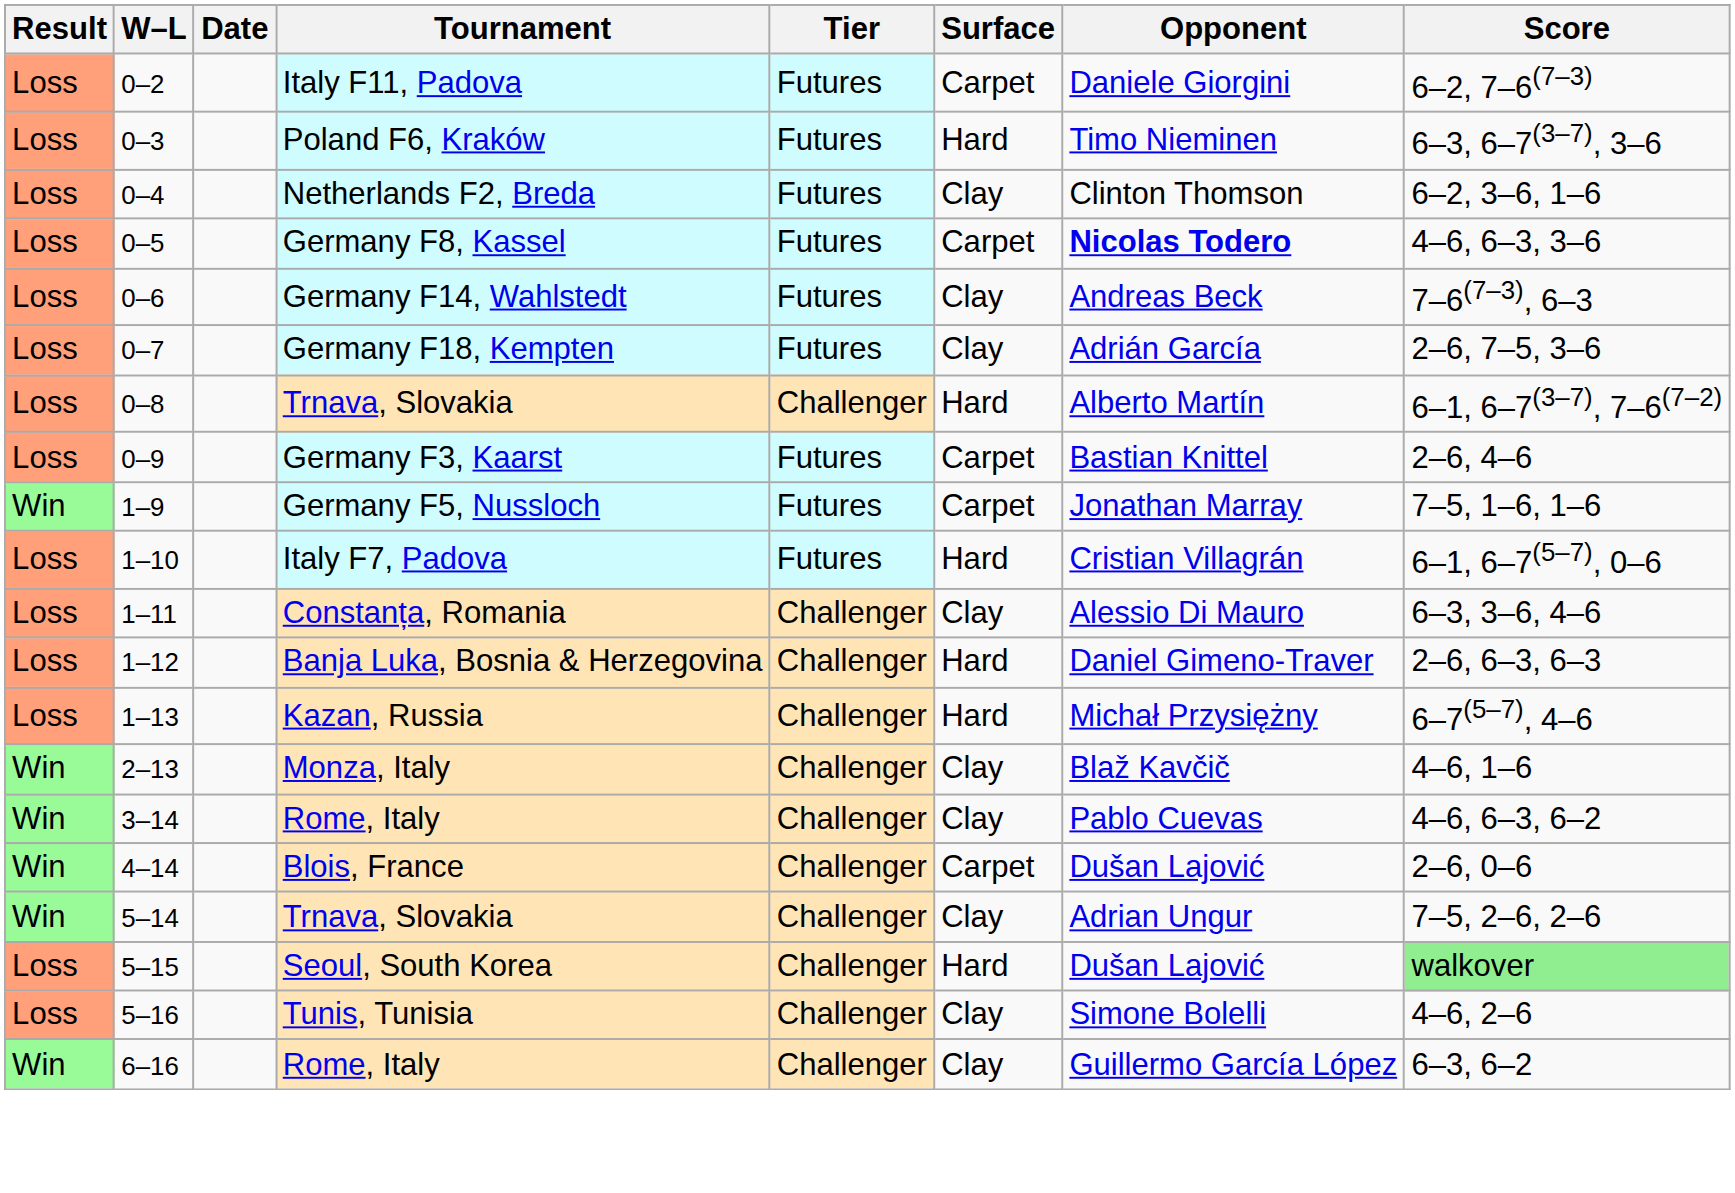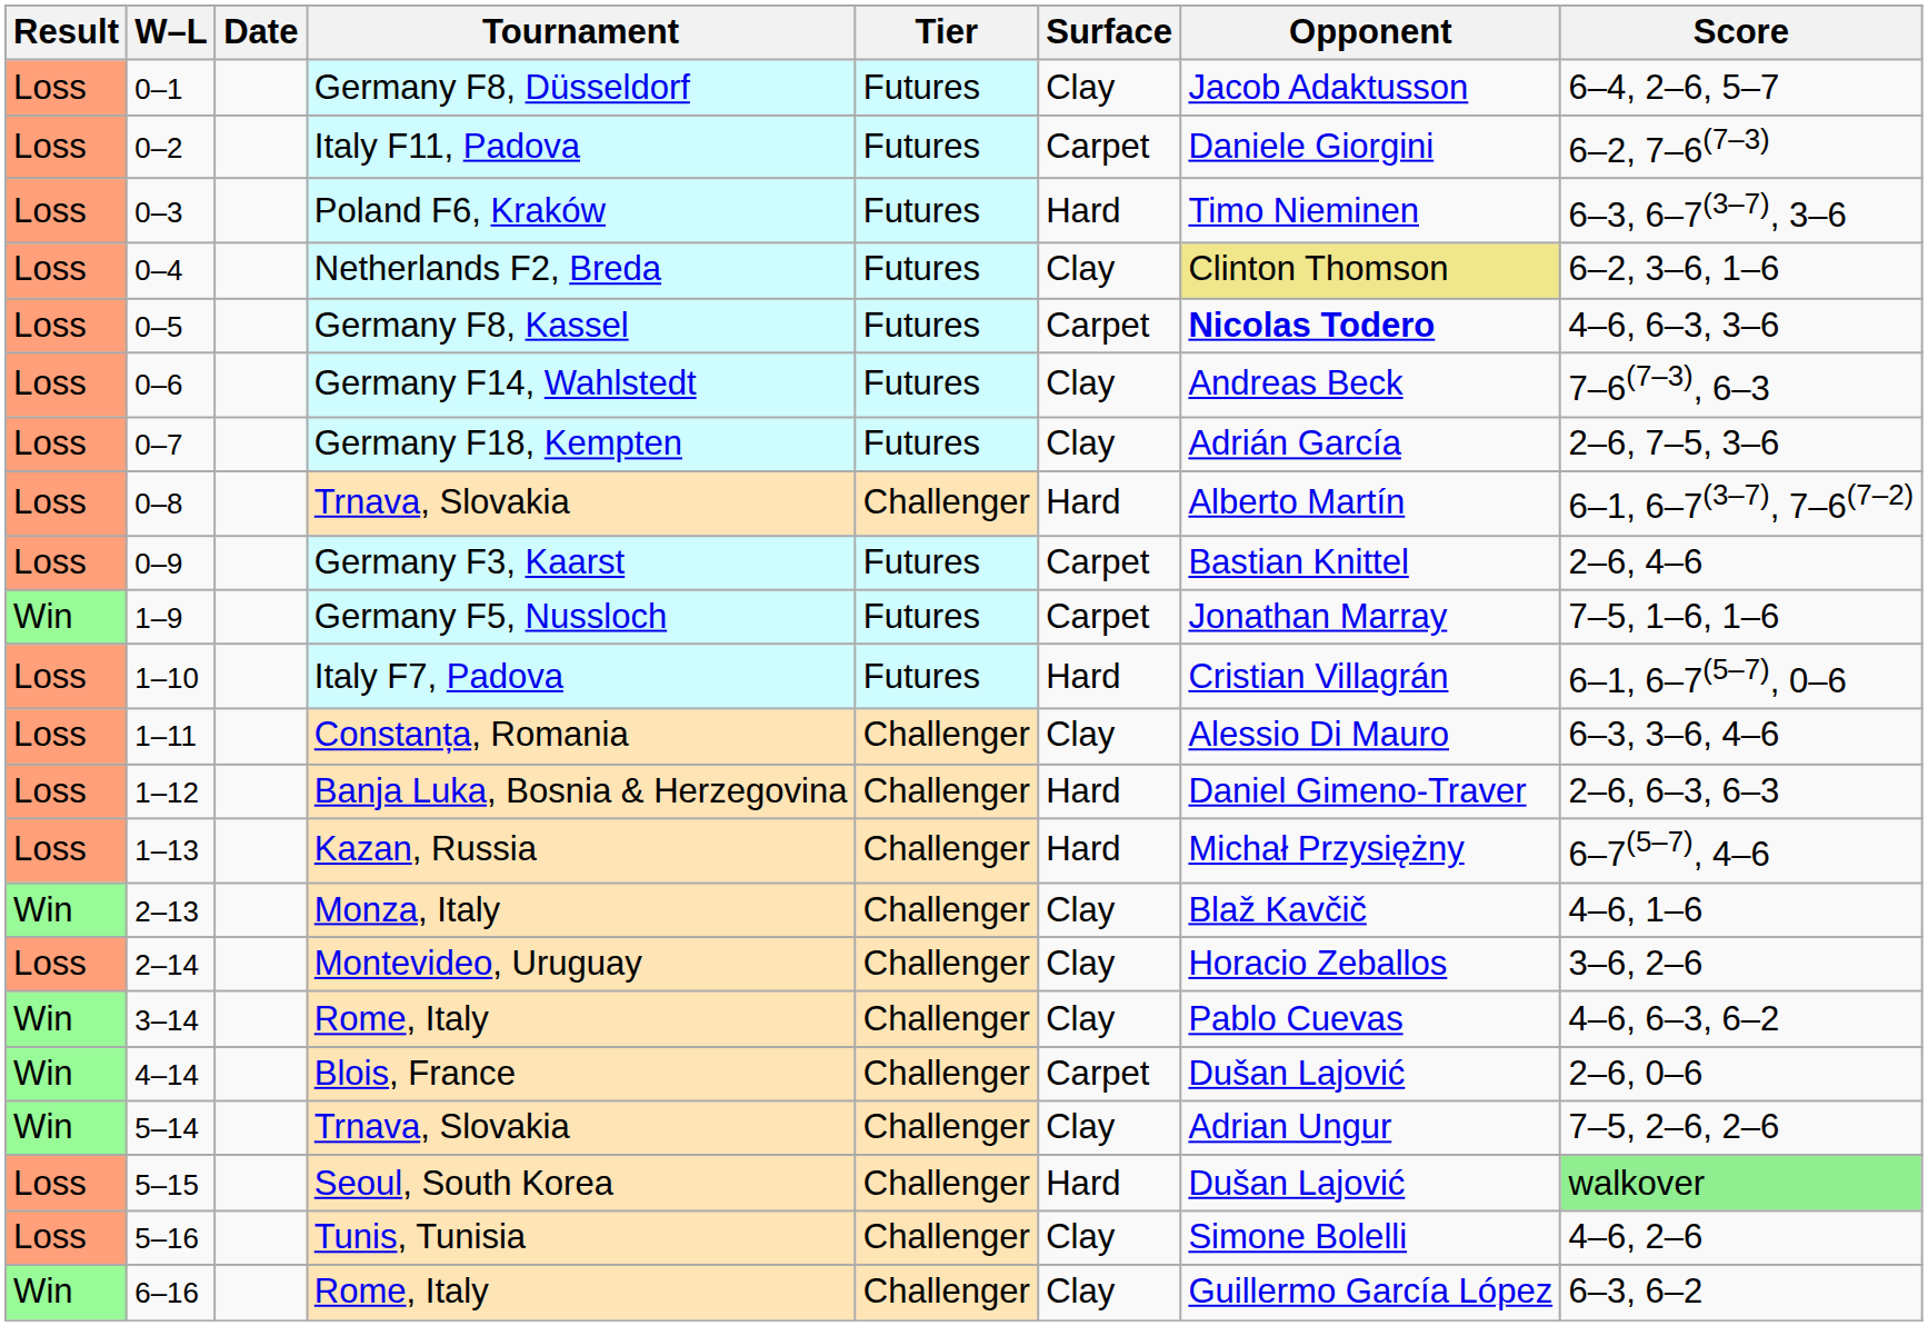+ row: Loss | 0–1 | Germany F8, Düsseldorf | Futures | Clay | Jacob Adaktusson | 6–4, 2–6, 5–7
Netherlands F2, Breda | Opponent: no background -> khaki background
+ row: Loss | 2–14 | Montevideo, Uruguay | Challenger | Clay | Horacio Zeballos | 3–6, 2–6
